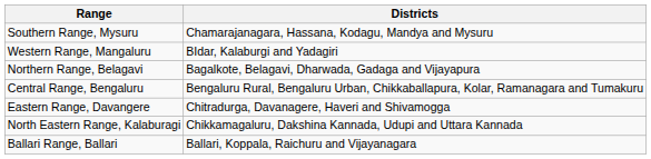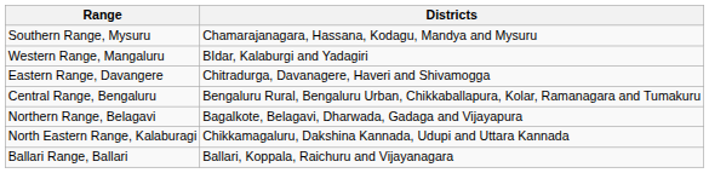rows swapped: Eastern Range, Davangere <-> Northern Range, Belagavi
